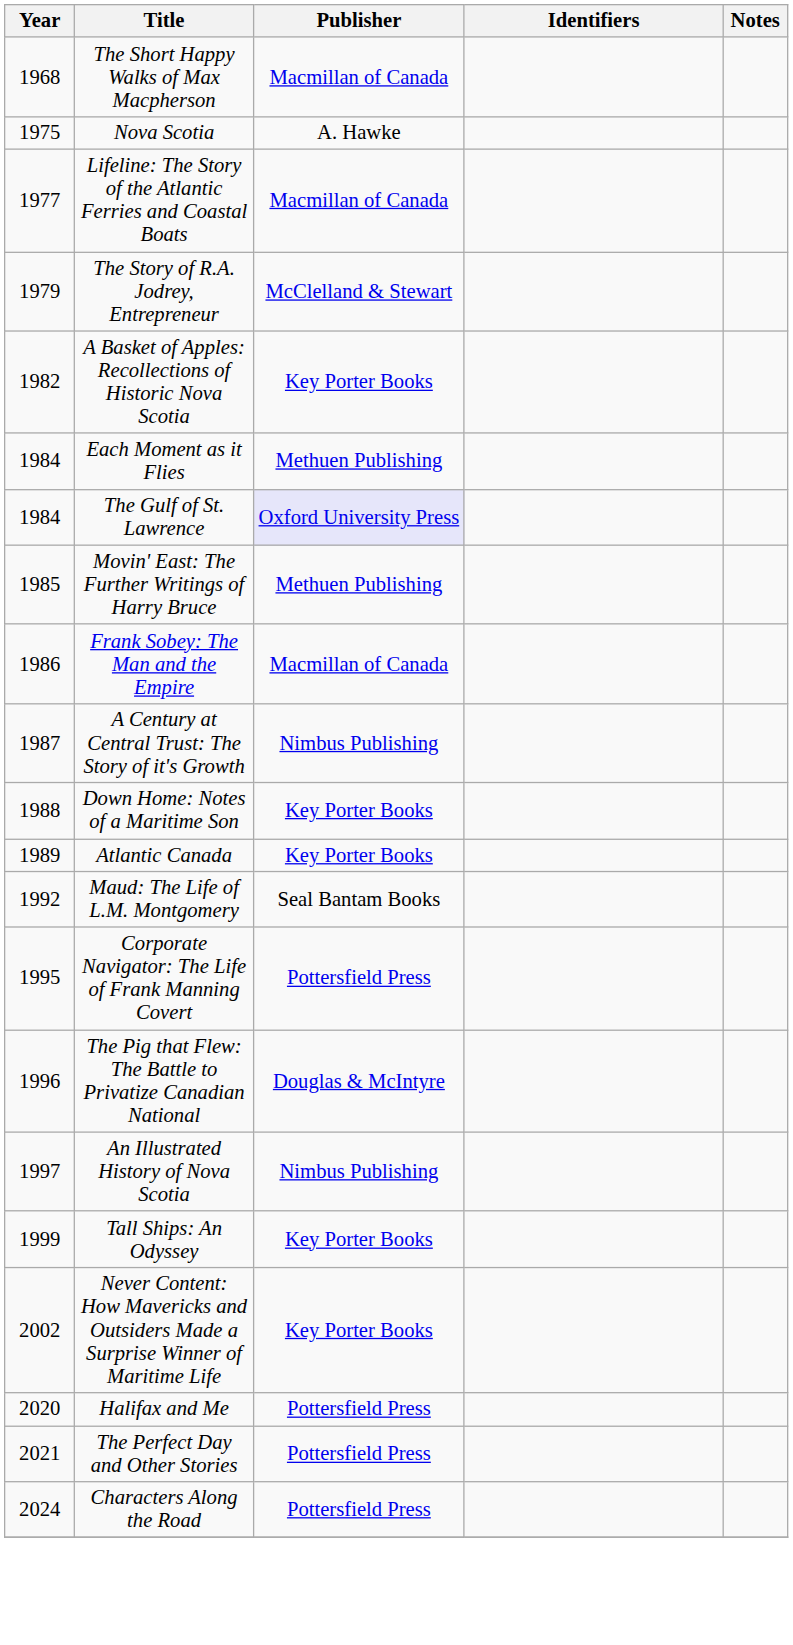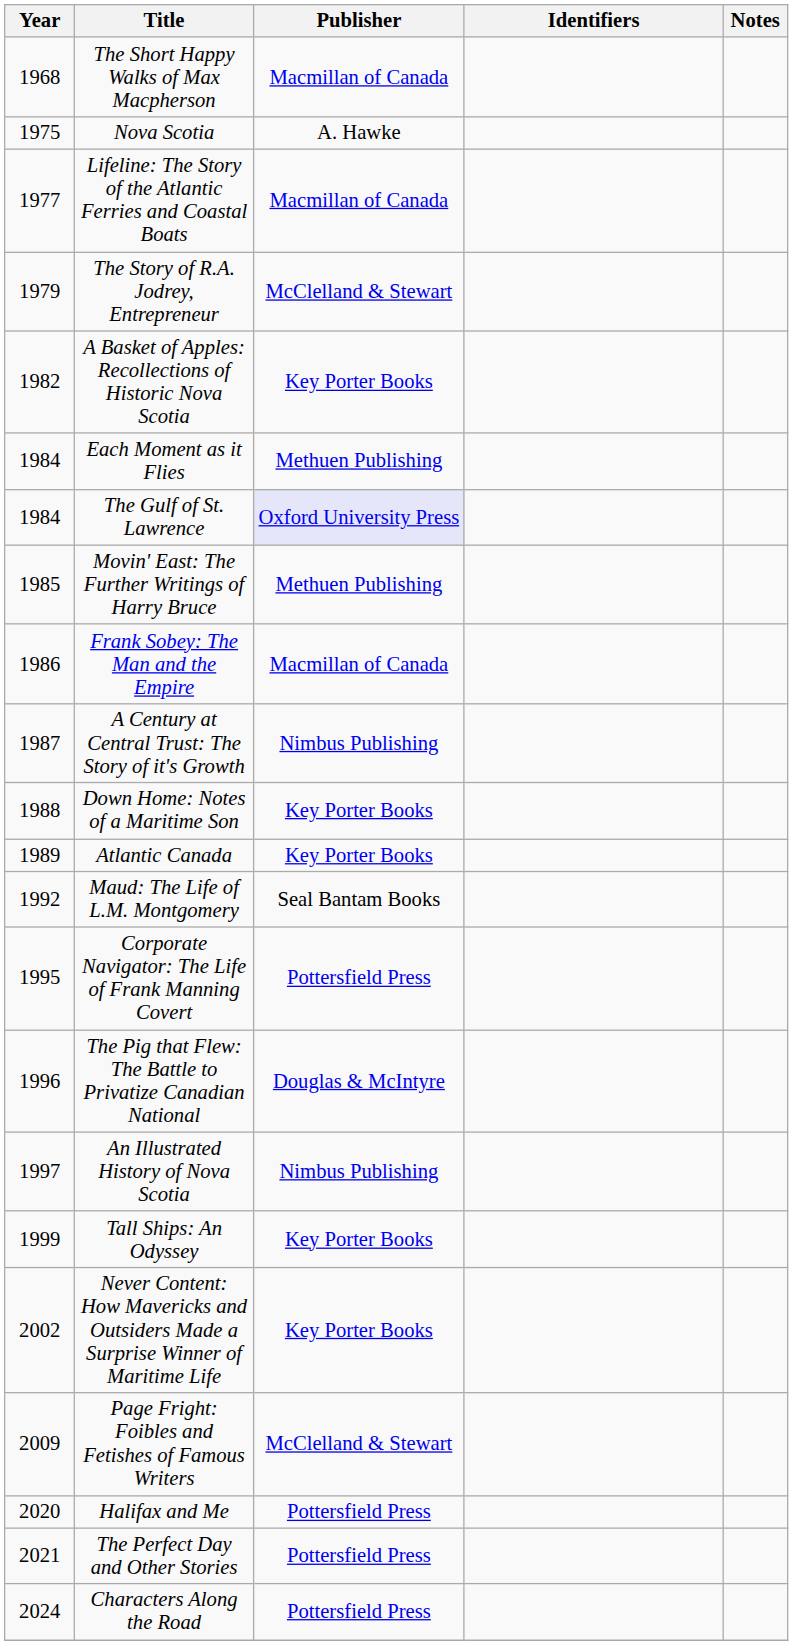+ row: 2009 | Page Fright: Foibles and Fetishes of Famous Writers | McClelland & Stewart
